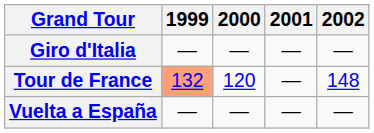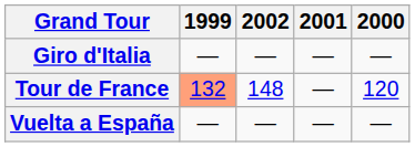columns swapped: 2000 <-> 2002
